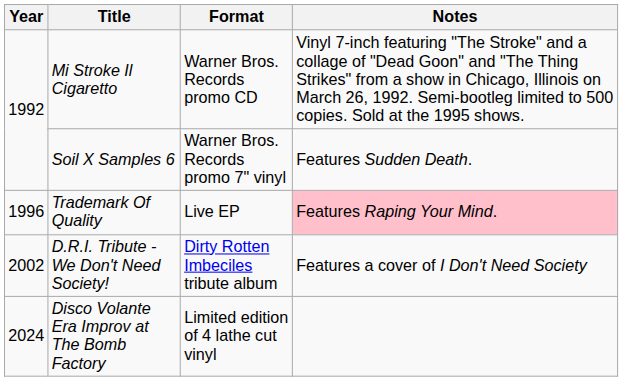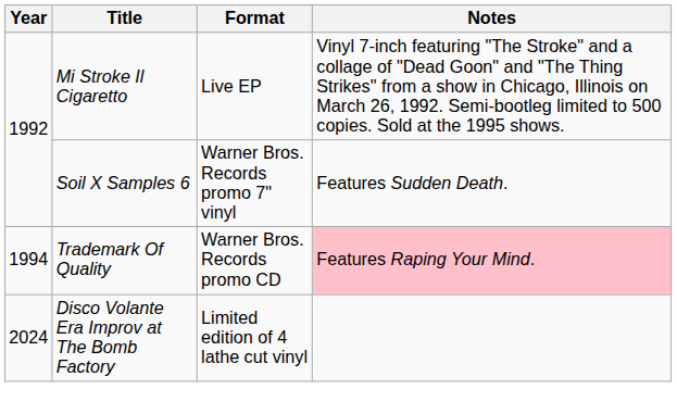Mi Stroke Il Cigaretto | Format: Warner Bros. Records promo CD -> Live EP
Trademark Of Quality | Year: 1996 -> 1994
Trademark Of Quality | Format: Live EP -> Warner Bros. Records promo CD
- row: 2002 | D.R.I. Tribute - We Don't Need Society! | Dirty Rotten Imbeciles tribute album | Features a cover of I Don't Need Society
